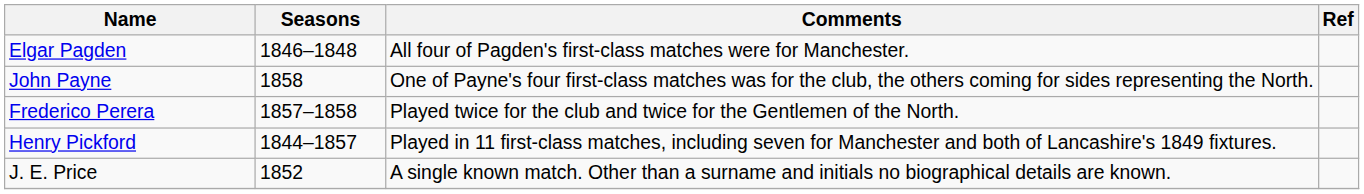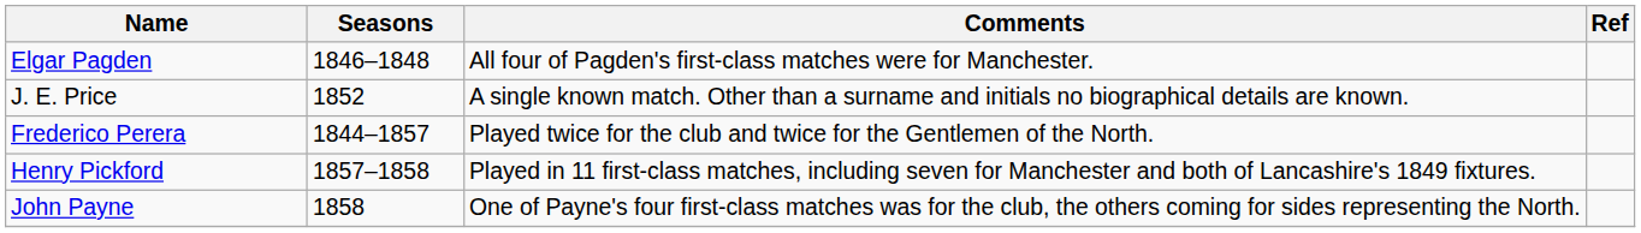rows swapped: John Payne <-> J. E. Price
Frederico Perera | Seasons: 1857–1858 -> 1844–1857
Henry Pickford | Seasons: 1844–1857 -> 1857–1858
